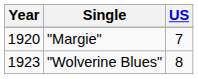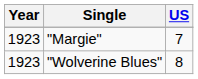"Margie" | Year: 1920 -> 1923
